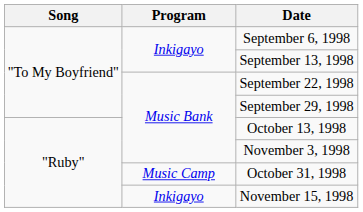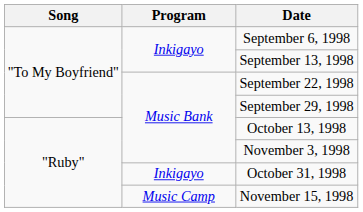October 31, 1998 | Program: Music Camp -> Inkigayo
November 15, 1998 | Program: Inkigayo -> Music Camp
